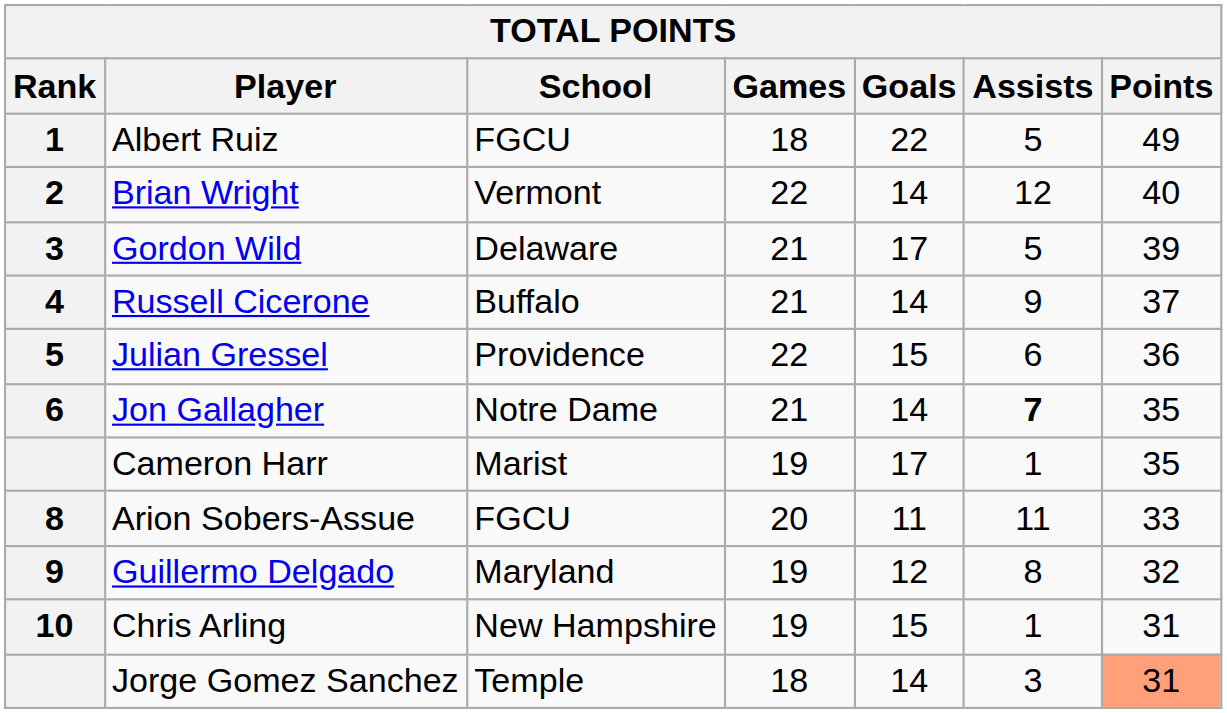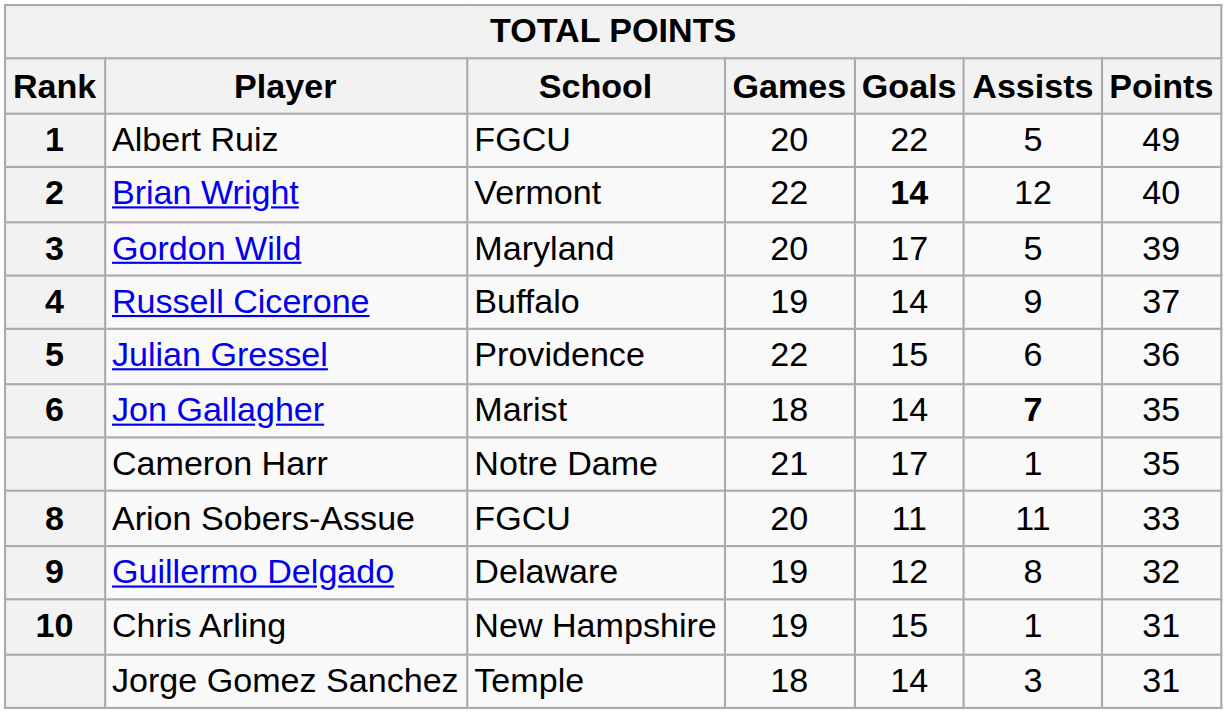Albert Ruiz | Games: 18 -> 20
Brian Wright | Goals: normal -> bold
Gordon Wild | School: Delaware -> Maryland
Gordon Wild | Games: 21 -> 20
Russell Cicerone | Games: 21 -> 19
Jon Gallagher | School: Notre Dame -> Marist
Jon Gallagher | Games: 21 -> 18
Cameron Harr | School: Marist -> Notre Dame
Cameron Harr | Games: 19 -> 21
Guillermo Delgado | School: Maryland -> Delaware
Jorge Gomez Sanchez | Points: lightsalmon background -> no background
